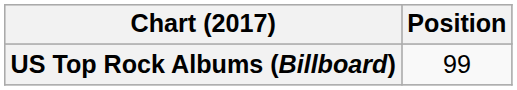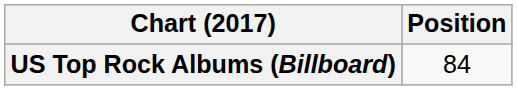US Top Rock Albums (Billboard) | Position: 99 -> 84
